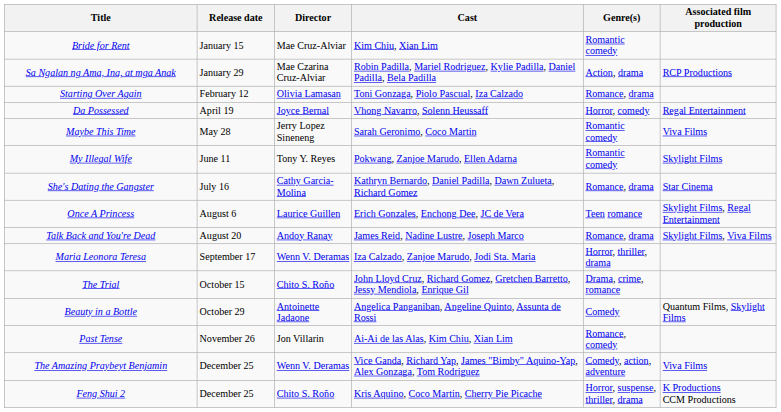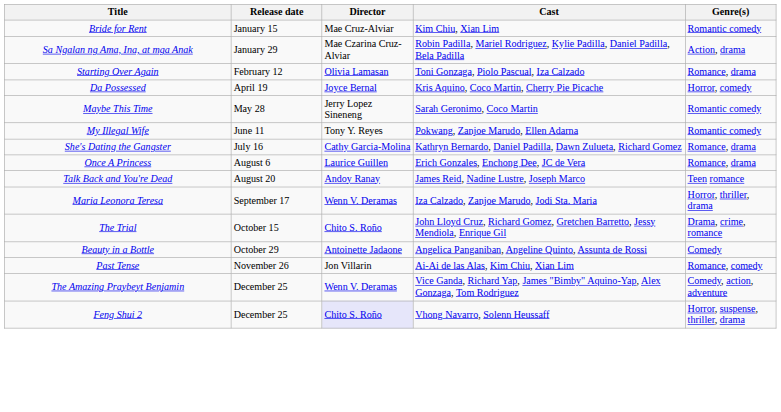- column: Associated film production | RCP Productions | Regal Entertainment | Viva Films | Skylight Films | Star Cinema | Skylight Films, Regal Entertainment | Skylight Films, Viva Films | Quantum Films, Skylight Films | Viva Films | K Productions CCM Productions
Da Possessed | Cast: Vhong Navarro, Solenn Heussaff -> Kris Aquino, Coco Martin, Cherry Pie Picache
Once A Princess | Genre(s): Teen romance -> Romance, drama
Talk Back and You're Dead | Genre(s): Romance, drama -> Teen romance
Feng Shui 2 | Director: no background -> lavender background
Feng Shui 2 | Cast: Kris Aquino, Coco Martin, Cherry Pie Picache -> Vhong Navarro, Solenn Heussaff
